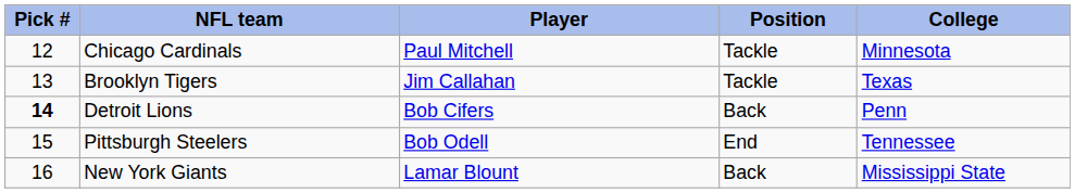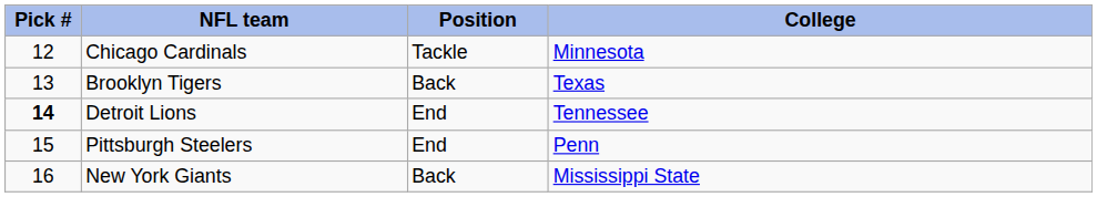- column: Player | Paul Mitchell | Jim Callahan | Bob Cifers | Bob Odell | Lamar Blount
Brooklyn Tigers | Position: Tackle -> Back
Detroit Lions | Position: Back -> End
Detroit Lions | College: Penn -> Tennessee
Pittsburgh Steelers | College: Tennessee -> Penn
